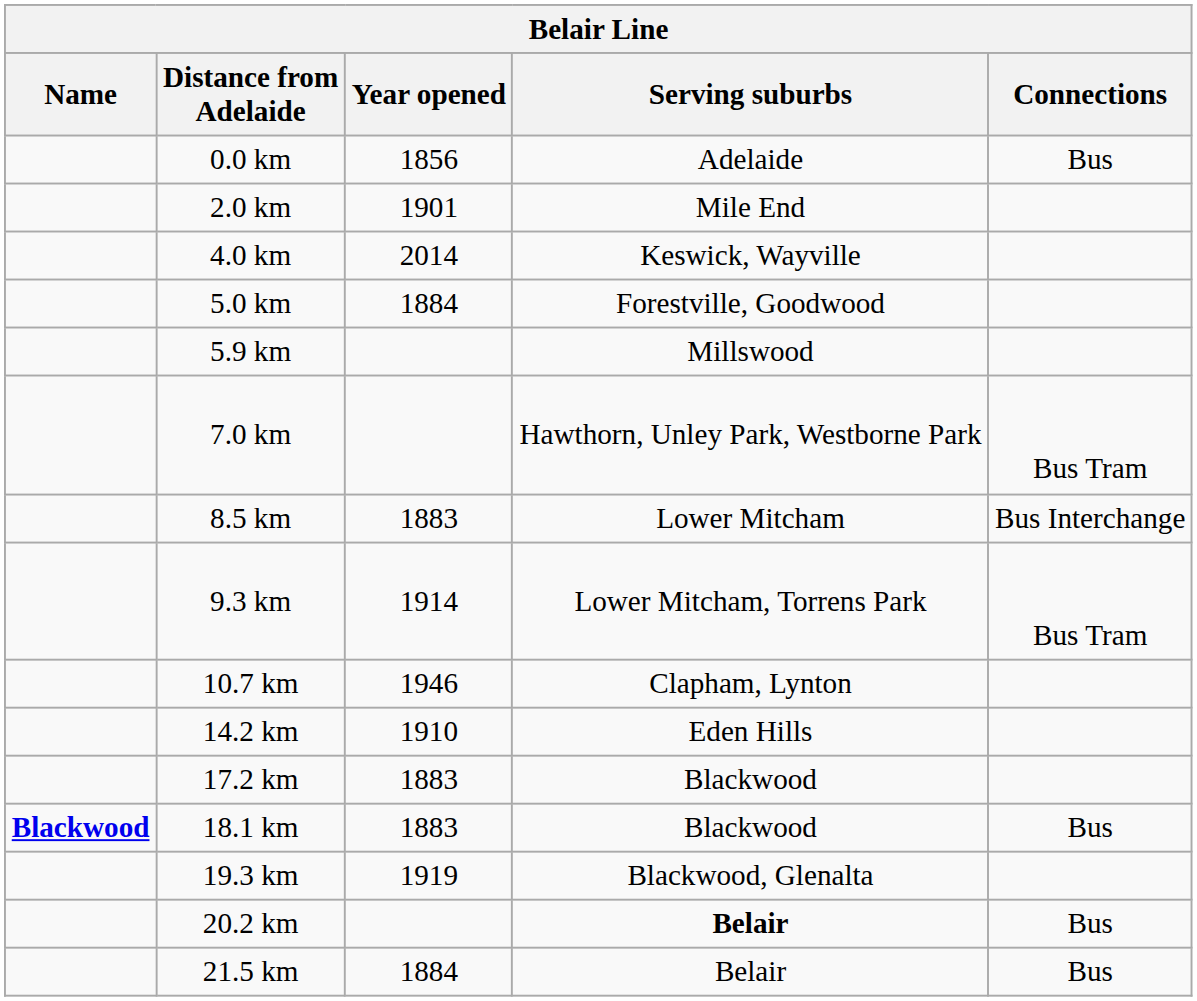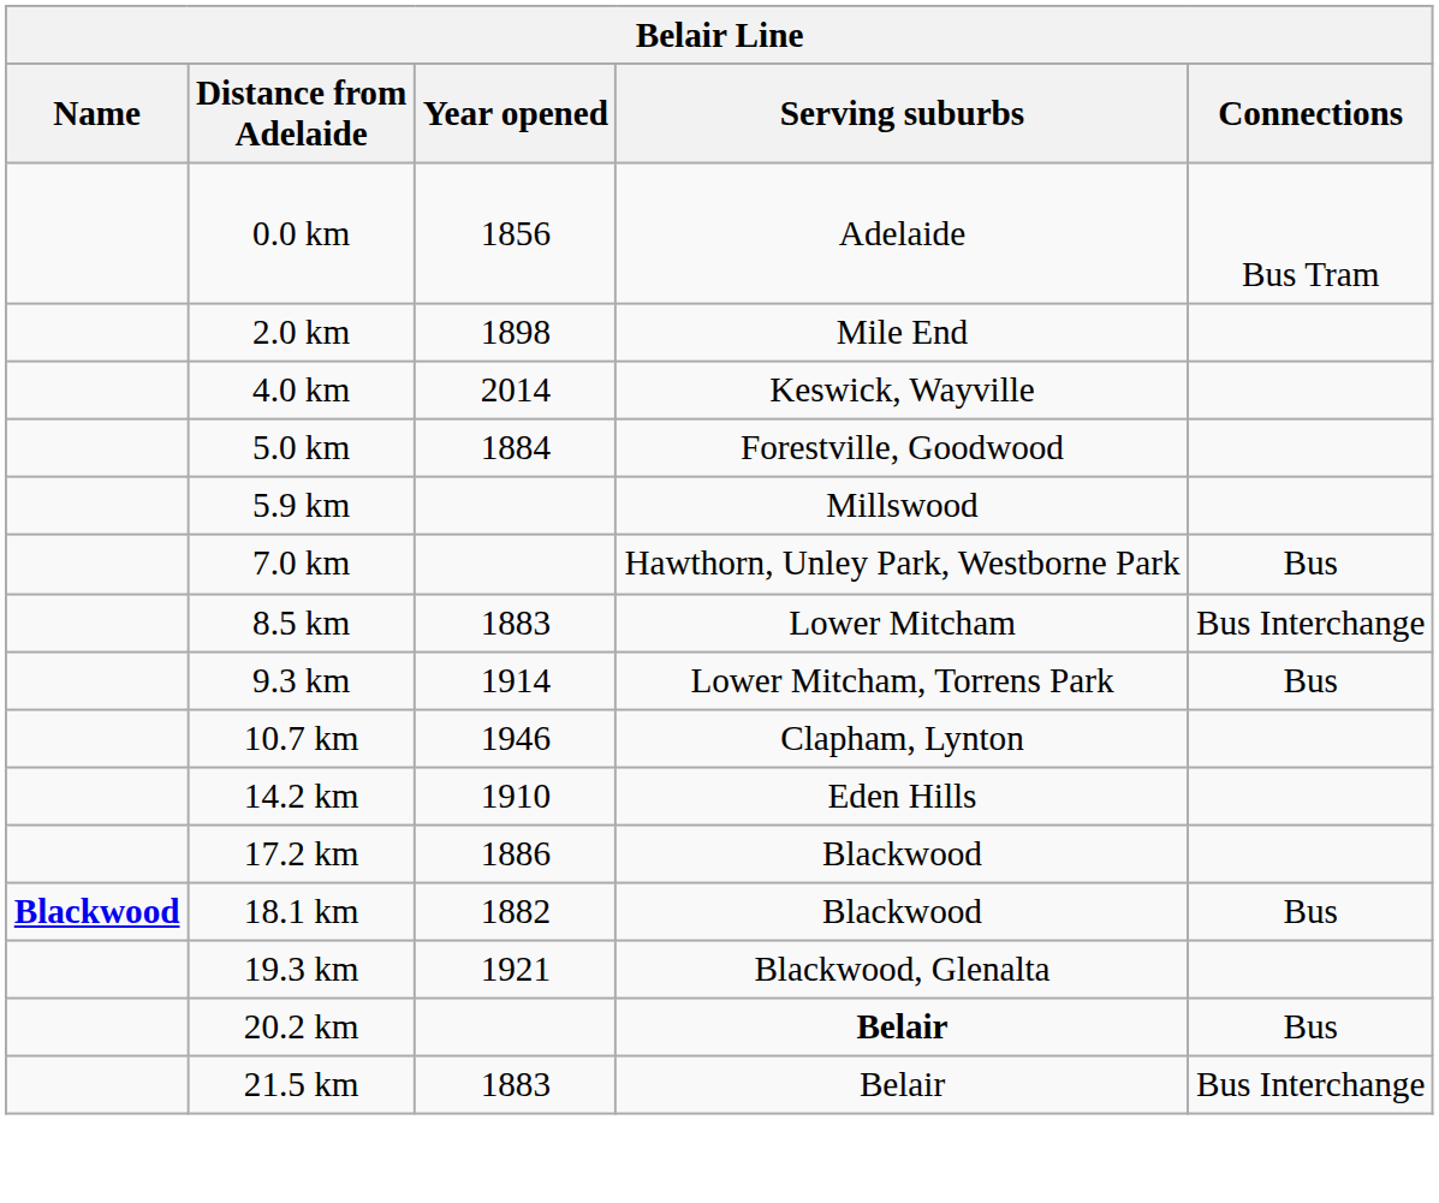0.0 km | Connections: Bus -> Bus Tram
2.0 km | Year opened: 1901 -> 1898
7.0 km | Connections: Bus Tram -> Bus
9.3 km | Connections: Bus Tram -> Bus
17.2 km | Year opened: 1883 -> 1886
18.1 km | Year opened: 1883 -> 1882
19.3 km | Year opened: 1919 -> 1921
21.5 km | Year opened: 1884 -> 1883
21.5 km | Connections: Bus -> Bus Interchange
